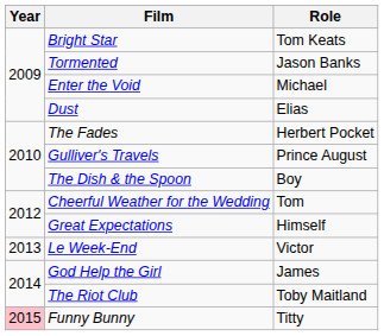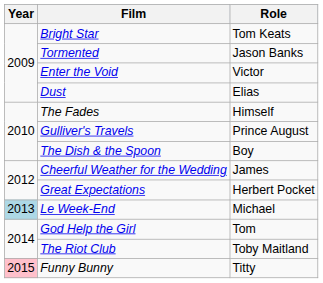Enter the Void | Role: Michael -> Victor
The Fades | Role: Herbert Pocket -> Himself
Cheerful Weather for the Wedding | Role: Tom -> James
Great Expectations | Role: Himself -> Herbert Pocket
Le Week-End | Year: no background -> lightblue background
Le Week-End | Role: Victor -> Michael
God Help the Girl | Role: James -> Tom
